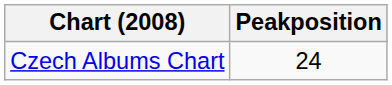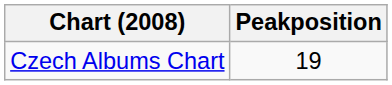Czech Albums Chart | Peakposition: 24 -> 19
